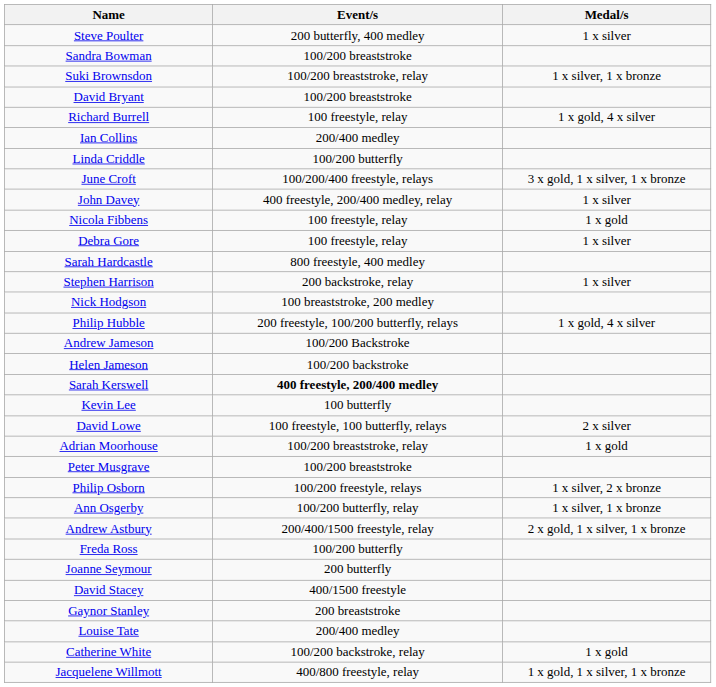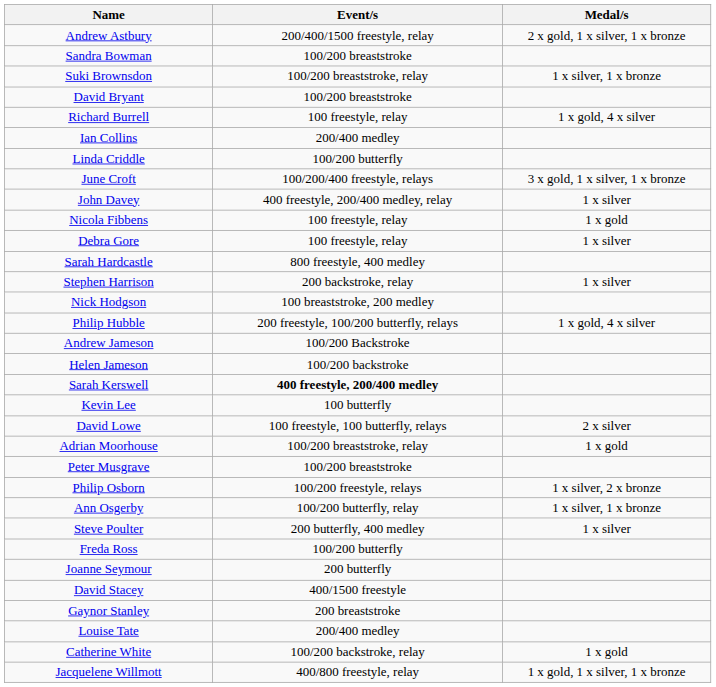rows swapped: Andrew Astbury <-> Steve Poulter
